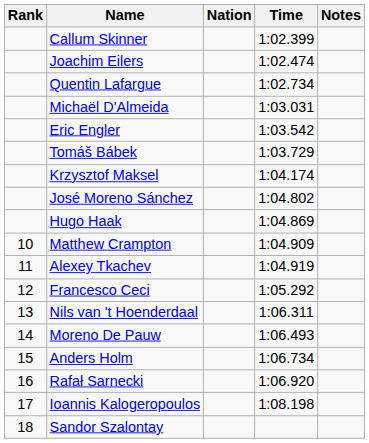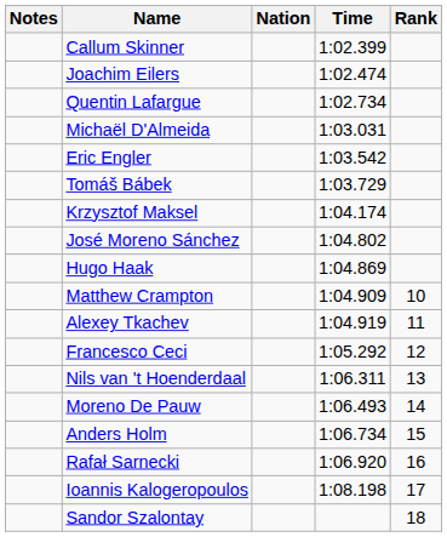columns swapped: Rank <-> Notes
